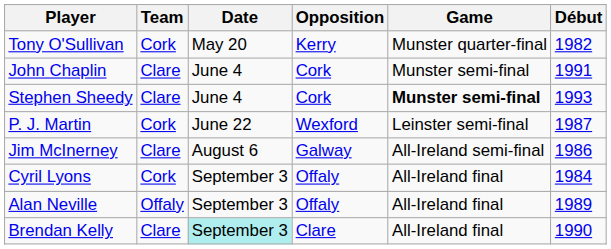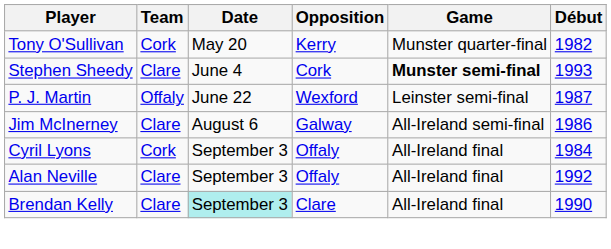- row: John Chaplin | Clare | June 4 | Cork | Munster semi-final | 1991
P. J. Martin | Team: Cork -> Offaly
Alan Neville | Team: Offaly -> Clare
Alan Neville | Début: 1989 -> 1992
